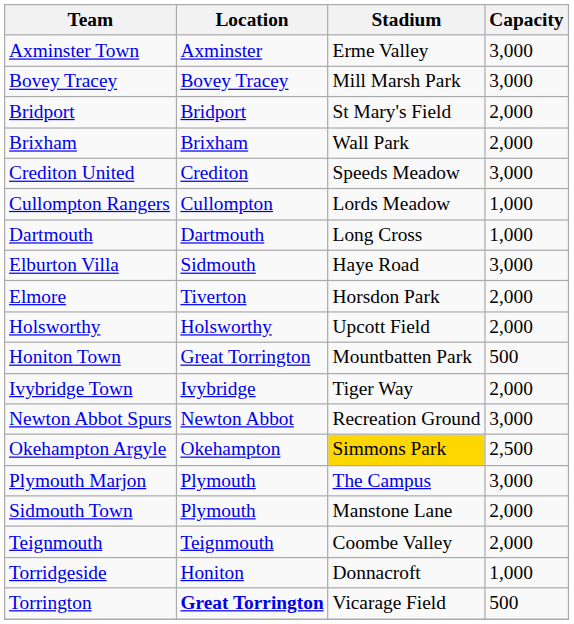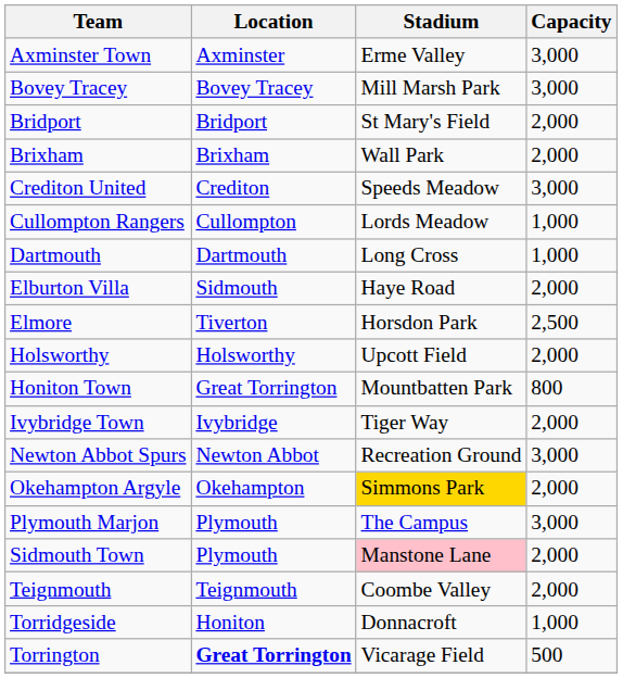Elburton Villa | Capacity: 3,000 -> 2,000
Elmore | Capacity: 2,000 -> 2,500
Honiton Town | Capacity: 500 -> 800
Okehampton Argyle | Capacity: 2,500 -> 2,000
Sidmouth Town | Stadium: no background -> pink background
